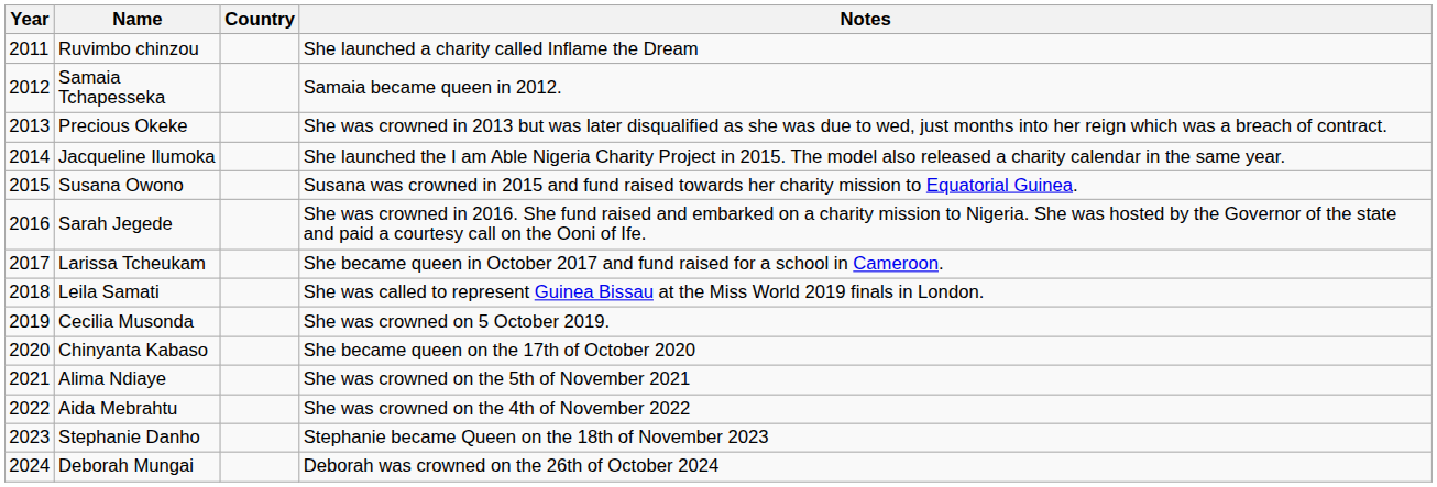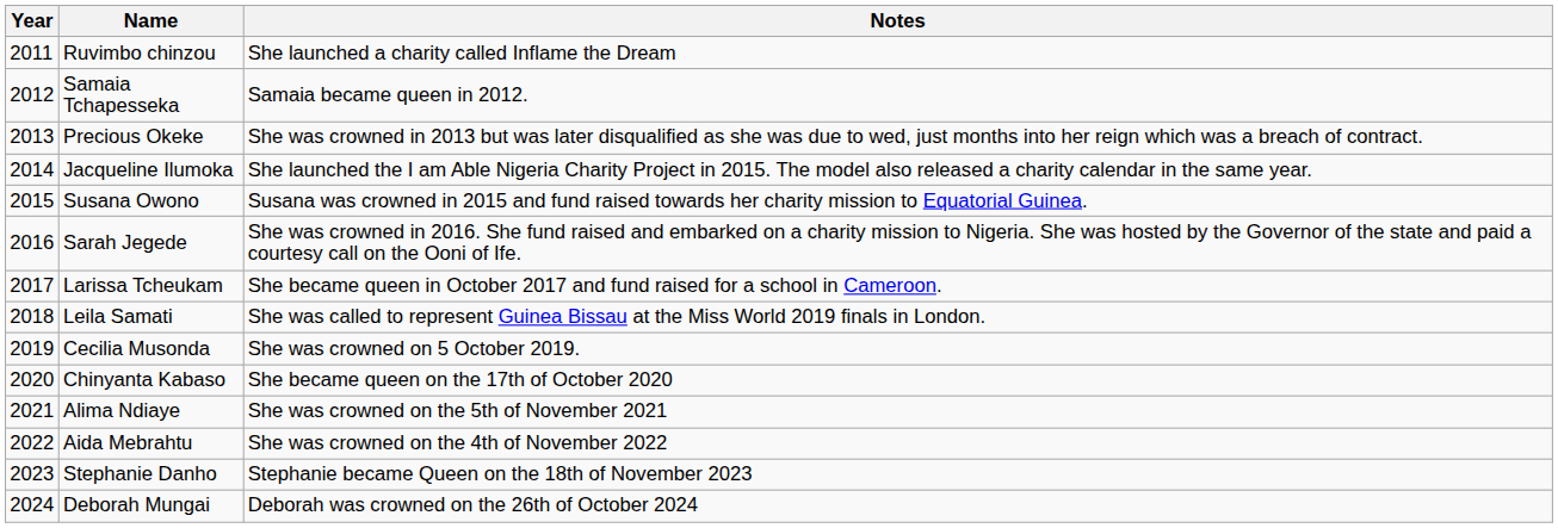- column: Country
